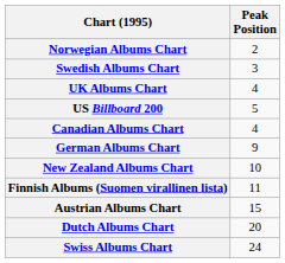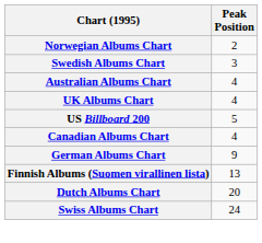+ row: Australian Albums Chart | 4
- row: New Zealand Albums Chart | 10
Finnish Albums (Suomen virallinen lista) | Peak Position: 11 -> 13
- row: Austrian Albums Chart | 15
